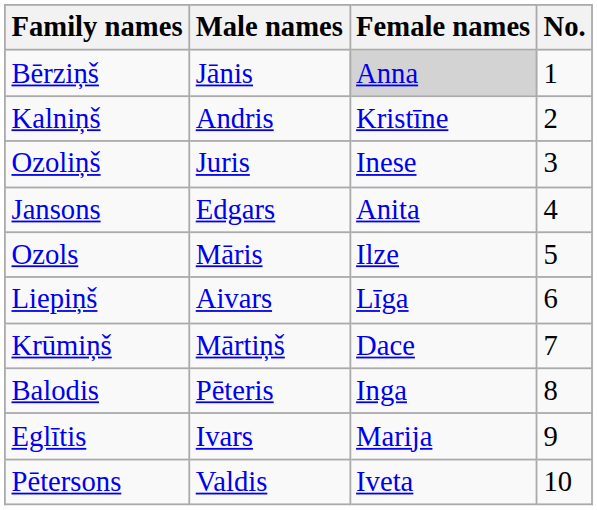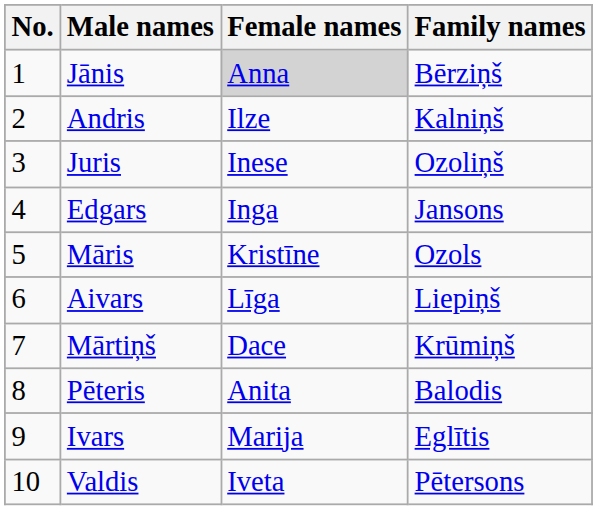columns swapped: No. <-> Family names
Andris | Female names: Kristīne -> Ilze
Edgars | Female names: Anita -> Inga
Māris | Female names: Ilze -> Kristīne
Pēteris | Female names: Inga -> Anita
